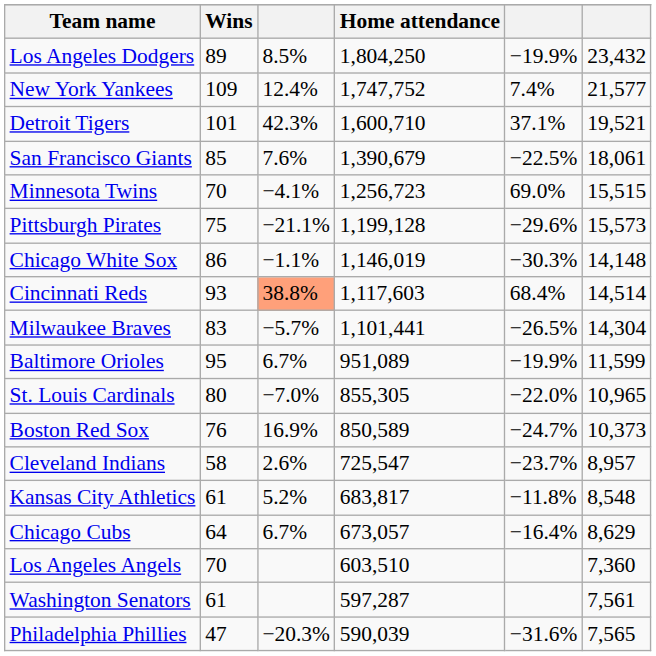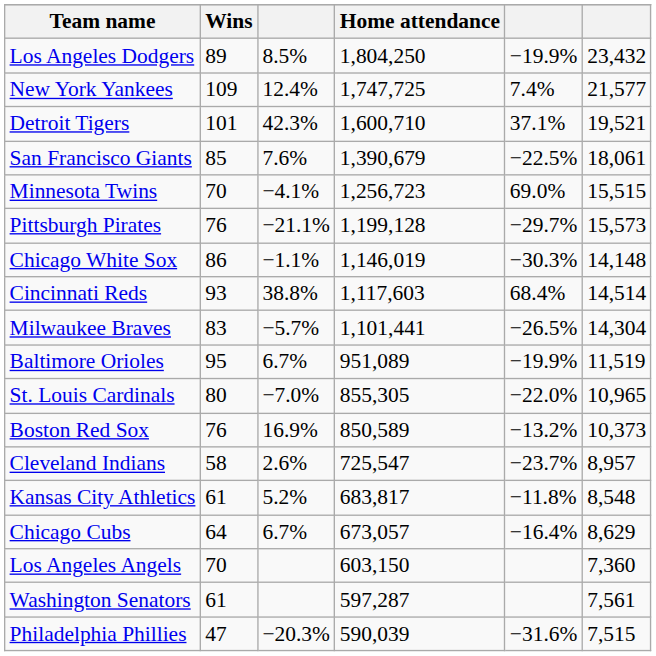New York Yankees | Home attendance: 1,747,752 -> 1,747,725
Pittsburgh Pirates | Wins: 75 -> 76
Pittsburgh Pirates | column 5: −29.6% -> −29.7%
Cincinnati Reds | column 3: lightsalmon background -> no background
Baltimore Orioles | column 6: 11,599 -> 11,519
Boston Red Sox | column 5: −24.7% -> −13.2%
Los Angeles Angels | Home attendance: 603,510 -> 603,150
Philadelphia Phillies | column 6: 7,565 -> 7,515
